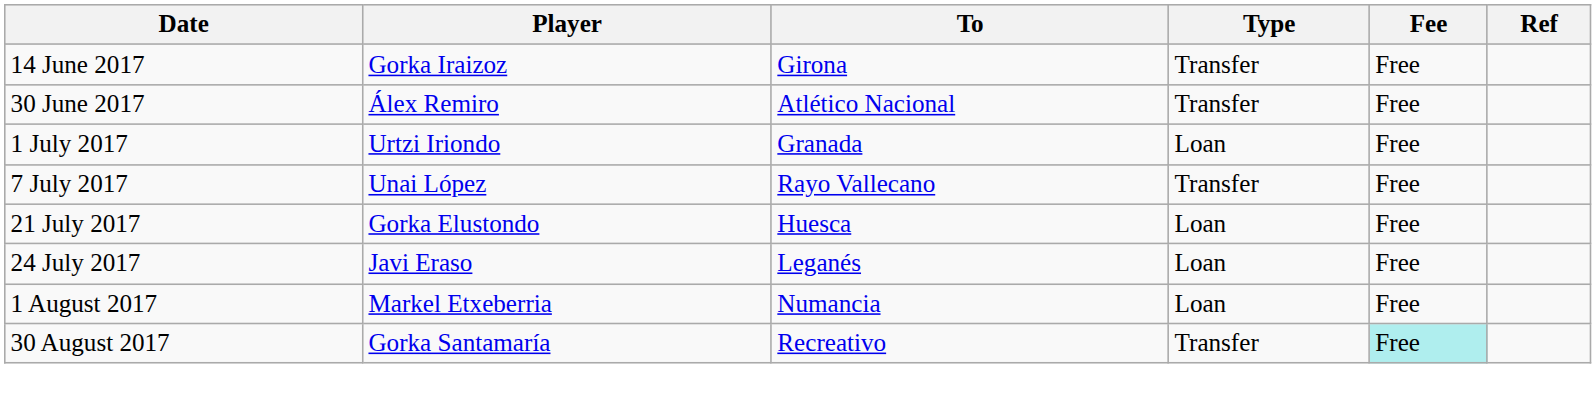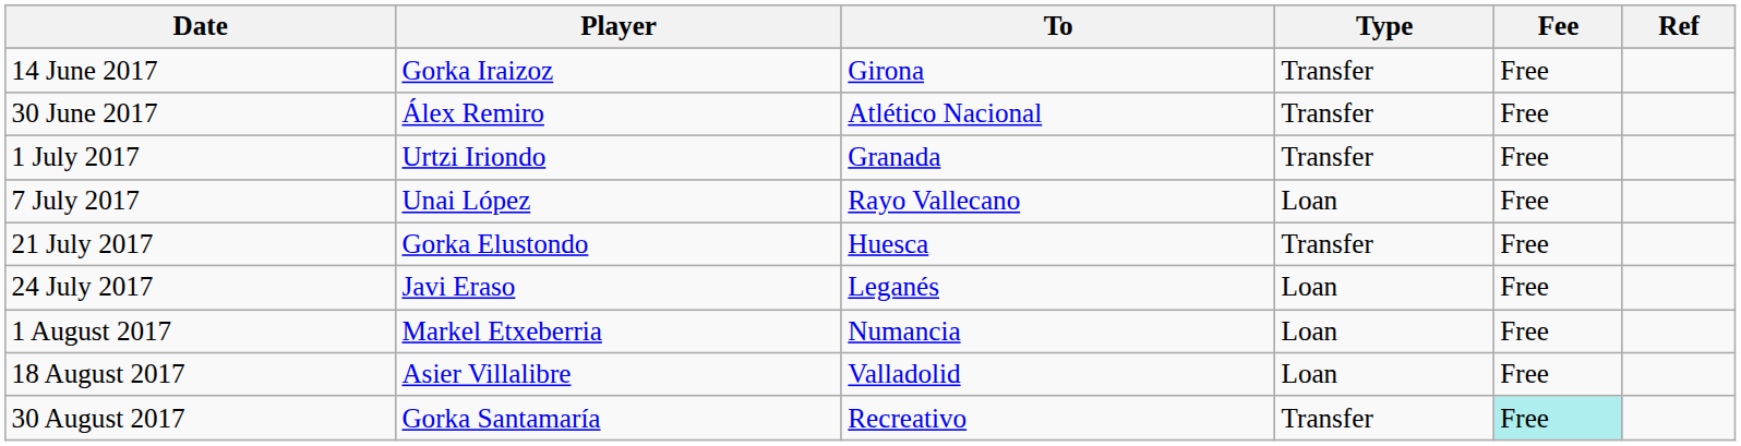1 July 2017 | Type: Loan -> Transfer
7 July 2017 | Type: Transfer -> Loan
21 July 2017 | Type: Loan -> Transfer
+ row: 18 August 2017 | Asier Villalibre | Valladolid | Loan | Free
